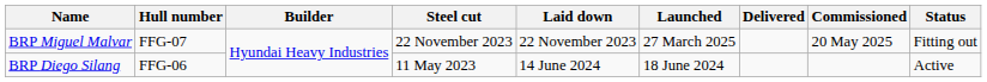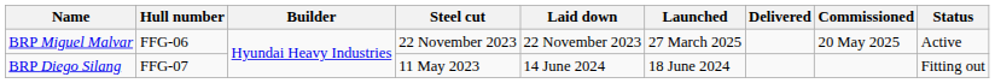BRP Miguel Malvar | Hull number: FFG-07 -> FFG-06
BRP Miguel Malvar | Status: Fitting out -> Active
BRP Diego Silang | Hull number: FFG-06 -> FFG-07
BRP Diego Silang | Status: Active -> Fitting out
